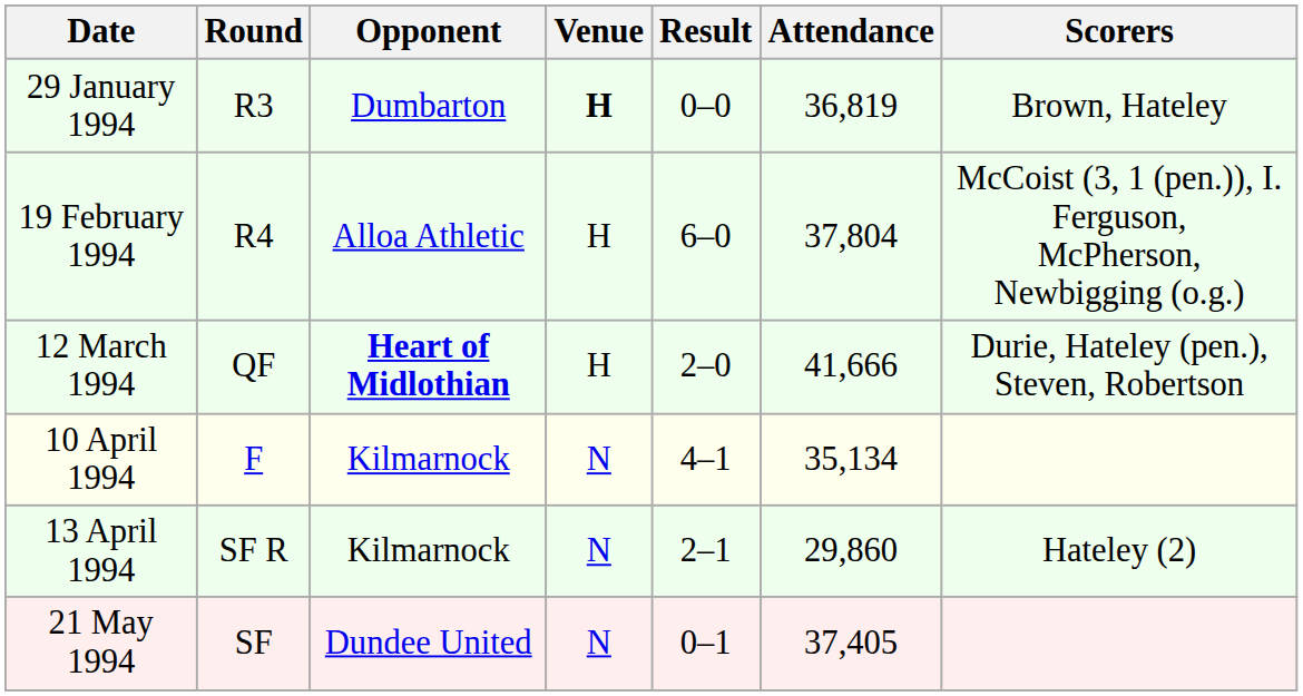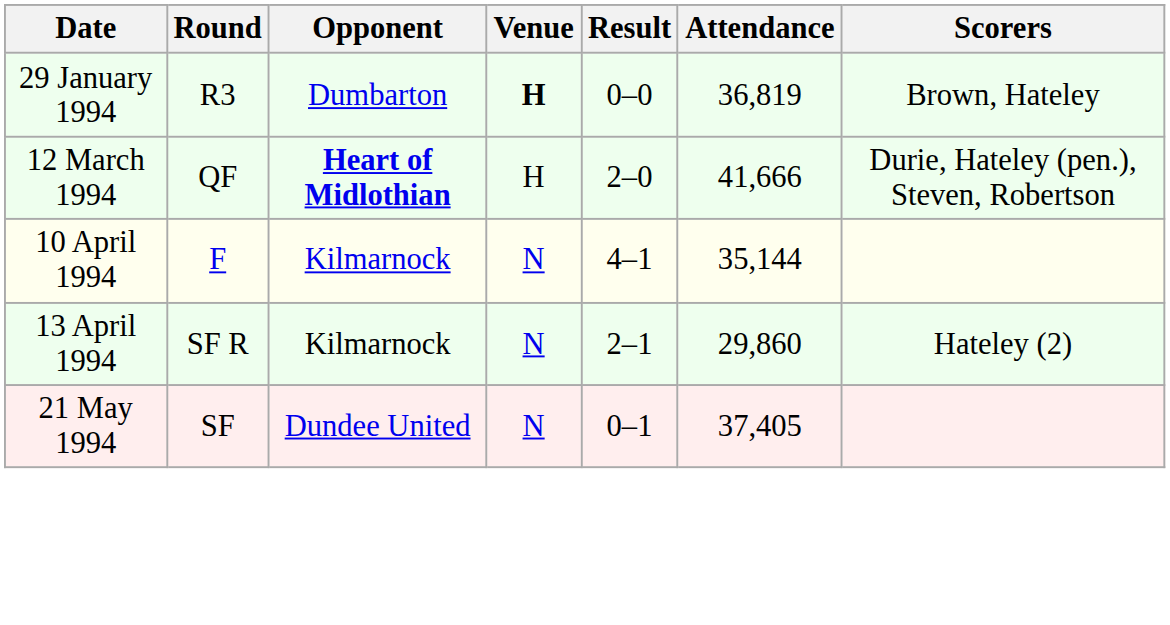- row: 19 February 1994 | R4 | Alloa Athletic | H | 6–0 | 37,804 | McCoist (3, 1 (pen.)), I. Ferguson, McPherson, Newbigging (o.g.)
10 April 1994 | Attendance: 35,134 -> 35,144
